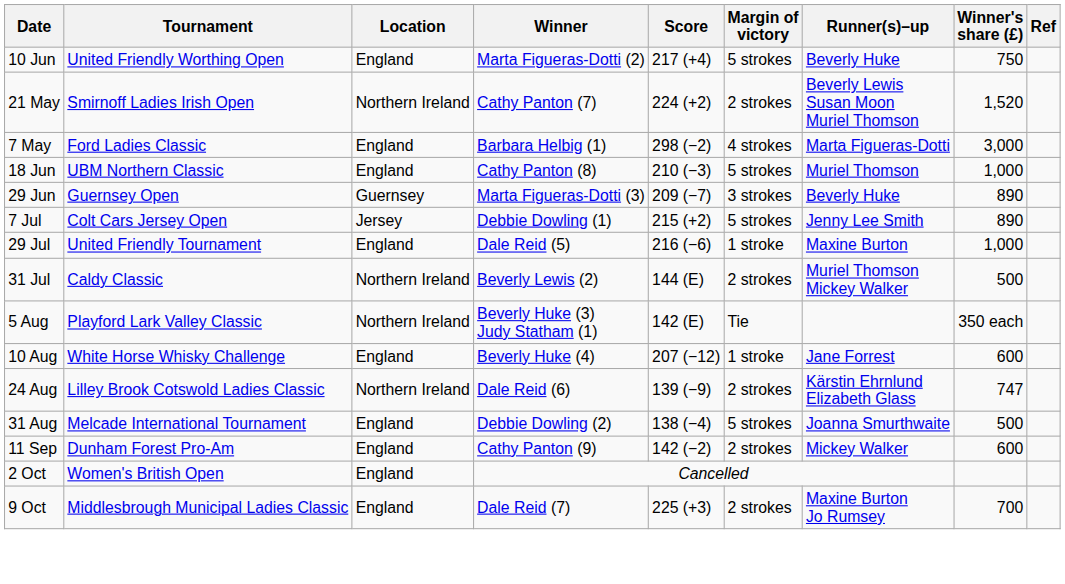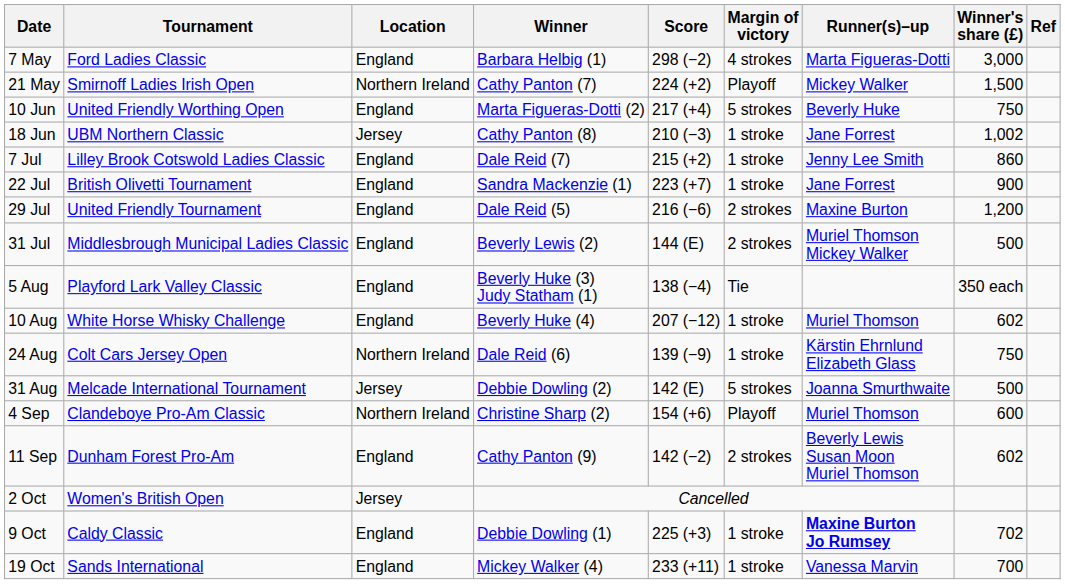rows swapped: 7 May <-> 10 Jun
21 May | Margin of victory: 2 strokes -> Playoff
21 May | Runner(s)–up: Beverly Lewis Susan Moon Muriel Thomson -> Mickey Walker
21 May | Winner's share (£): 1,520 -> 1,500
18 Jun | Location: England -> Jersey
18 Jun | Margin of victory: 5 strokes -> 1 stroke
18 Jun | Runner(s)–up: Muriel Thomson -> Jane Forrest
18 Jun | Winner's share (£): 1,000 -> 1,002
- row: 29 Jun | Guernsey Open | Guernsey | Marta Figueras-Dotti (3) | 209 (−7) | 3 strokes | Beverly Huke | 890
7 Jul | Tournament: Colt Cars Jersey Open -> Lilley Brook Cotswold Ladies Classic
7 Jul | Location: Jersey -> England
7 Jul | Winner: Debbie Dowling (1) -> Dale Reid (7)
7 Jul | Margin of victory: 5 strokes -> 1 stroke
7 Jul | Winner's share (£): 890 -> 860
+ row: 22 Jul | British Olivetti Tournament | England | Sandra Mackenzie (1) | 223 (+7) | 1 stroke | Jane Forrest | 900
29 Jul | Margin of victory: 1 stroke -> 2 strokes
29 Jul | Winner's share (£): 1,000 -> 1,200
31 Jul | Tournament: Caldy Classic -> Middlesbrough Municipal Ladies Classic
31 Jul | Location: Northern Ireland -> England
5 Aug | Location: Northern Ireland -> England
5 Aug | Score: 142 (E) -> 138 (−4)
10 Aug | Runner(s)–up: Jane Forrest -> Muriel Thomson
10 Aug | Winner's share (£): 600 -> 602
24 Aug | Tournament: Lilley Brook Cotswold Ladies Classic -> Colt Cars Jersey Open
24 Aug | Margin of victory: 2 strokes -> 1 stroke
24 Aug | Winner's share (£): 747 -> 750
31 Aug | Location: England -> Jersey
31 Aug | Score: 138 (−4) -> 142 (E)
+ row: 4 Sep | Clandeboye Pro-Am Classic | Northern Ireland | Christine Sharp (2) | 154 (+6) | Playoff | Muriel Thomson | 600
11 Sep | Runner(s)–up: Mickey Walker -> Beverly Lewis Susan Moon Muriel Thomson
11 Sep | Winner's share (£): 600 -> 602
2 Oct | Location: England -> Jersey
9 Oct | Tournament: Middlesbrough Municipal Ladies Classic -> Caldy Classic
9 Oct | Winner: Dale Reid (7) -> Debbie Dowling (1)
9 Oct | Margin of victory: 2 strokes -> 1 stroke
9 Oct | Runner(s)–up: normal -> bold
9 Oct | Winner's share (£): 700 -> 702
+ row: 19 Oct | Sands International | England | Mickey Walker (4) | 233 (+11) | 1 stroke | Vanessa Marvin | 700
